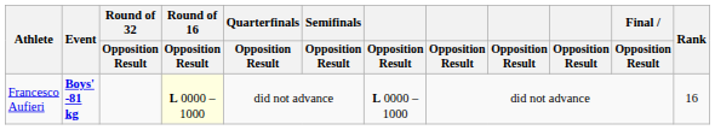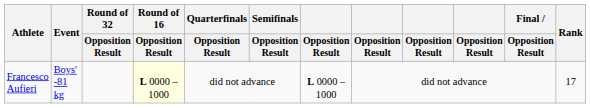Francesco Aufieri | Event: bold -> normal
Francesco Aufieri | Rank: 16 -> 17
